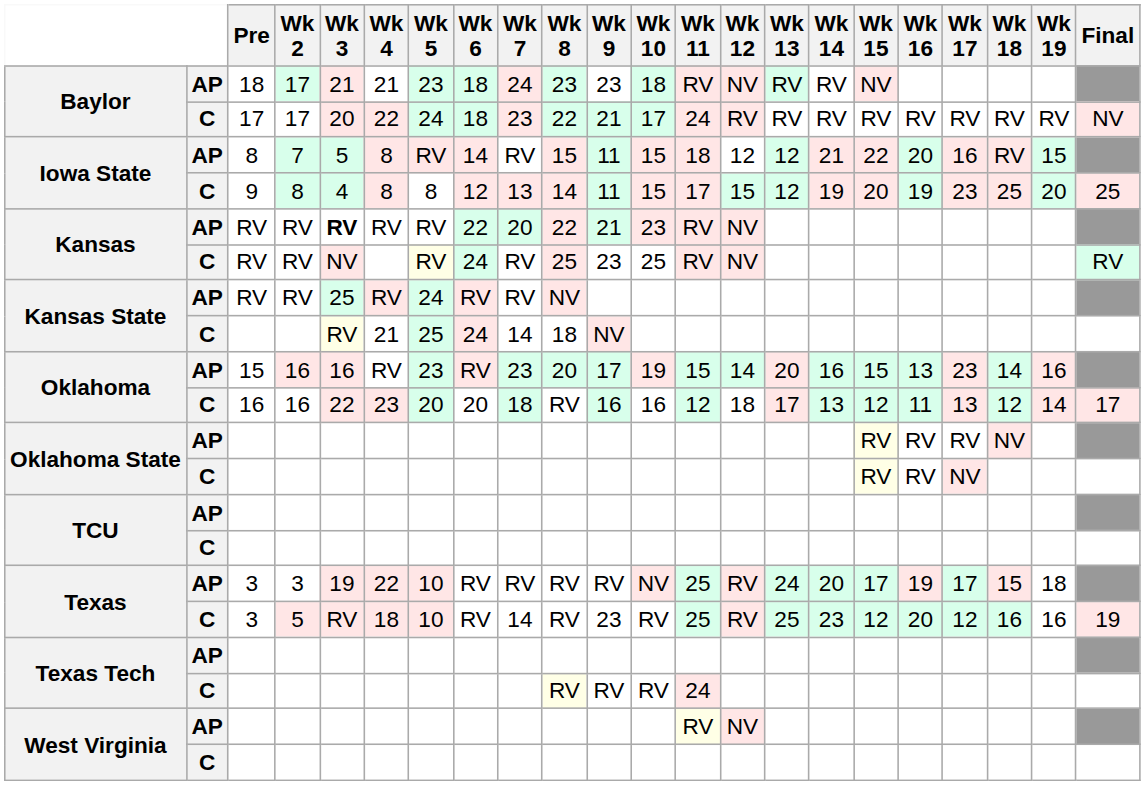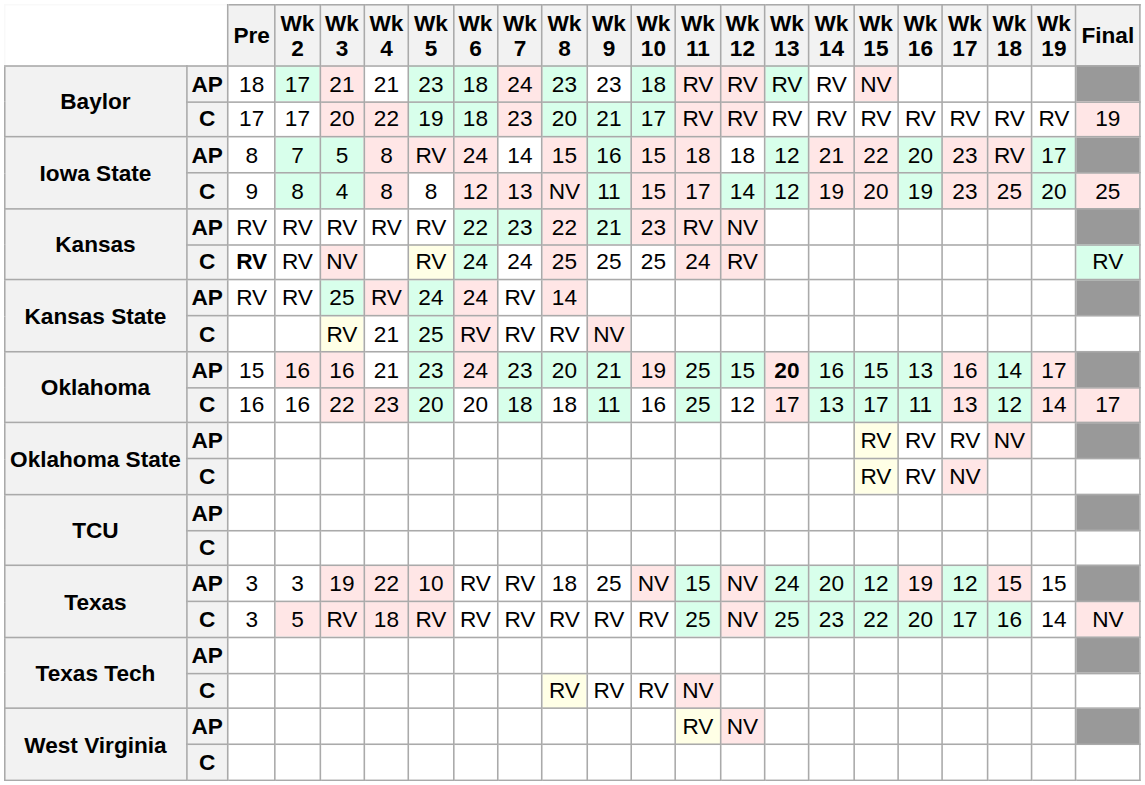Baylor / AP | Wk 12: NV -> RV
Baylor / C | Wk 5: 24 -> 19
Baylor / C | Wk 8: 22 -> 20
Baylor / C | Wk 11: 24 -> RV
Baylor / C | Final: NV -> 19
Iowa State / AP | Wk 6: 14 -> 24
Iowa State / AP | Wk 7: RV -> 14
Iowa State / AP | Wk 9: 11 -> 16
Iowa State / AP | Wk 12: 12 -> 18
Iowa State / AP | Wk 17: 16 -> 23
Iowa State / AP | Wk 19: 15 -> 17
Iowa State / C | Wk 8: 14 -> NV
Iowa State / C | Wk 12: 15 -> 14
Kansas / AP | Wk 3: bold -> normal
Kansas / AP | Wk 7: 20 -> 23
Kansas / C | Pre: normal -> bold
Kansas / C | Wk 7: RV -> 24
Kansas / C | Wk 9: 23 -> 25
Kansas / C | Wk 11: RV -> 24
Kansas / C | Wk 12: NV -> RV
Kansas State / AP | Wk 6: RV -> 24
Kansas State / AP | Wk 8: NV -> 14
Kansas State / C | Wk 6: 24 -> RV
Kansas State / C | Wk 7: 14 -> RV
Kansas State / C | Wk 8: 18 -> RV
Oklahoma / AP | Wk 4: RV -> 21
Oklahoma / AP | Wk 6: RV -> 24
Oklahoma / AP | Wk 9: 17 -> 21
Oklahoma / AP | Wk 11: 15 -> 25
Oklahoma / AP | Wk 12: 14 -> 15
Oklahoma / AP | Wk 13: normal -> bold
Oklahoma / AP | Wk 17: 23 -> 16
Oklahoma / AP | Wk 19: 16 -> 17
Oklahoma / C | Wk 8: RV -> 18
Oklahoma / C | Wk 9: 16 -> 11
Oklahoma / C | Wk 11: 12 -> 25
Oklahoma / C | Wk 12: 18 -> 12
Oklahoma / C | Wk 15: 12 -> 17
Texas / AP | Wk 8: RV -> 18
Texas / AP | Wk 9: RV -> 25
Texas / AP | Wk 11: 25 -> 15
Texas / AP | Wk 12: RV -> NV
Texas / AP | Wk 15: 17 -> 12
Texas / AP | Wk 17: 17 -> 12
Texas / AP | Wk 19: 18 -> 15
Texas / C | Wk 5: 10 -> RV
Texas / C | Wk 7: 14 -> RV
Texas / C | Wk 9: 23 -> RV
Texas / C | Wk 12: RV -> NV
Texas / C | Wk 15: 12 -> 22
Texas / C | Wk 17: 12 -> 17
Texas / C | Wk 19: 16 -> 14
Texas / C | Final: 19 -> NV
Texas Tech / C | Wk 11: 24 -> NV
